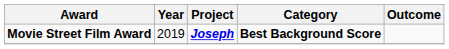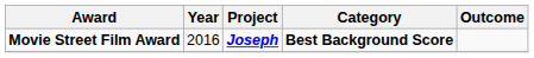Movie Street Film Award | Year: 2019 -> 2016
